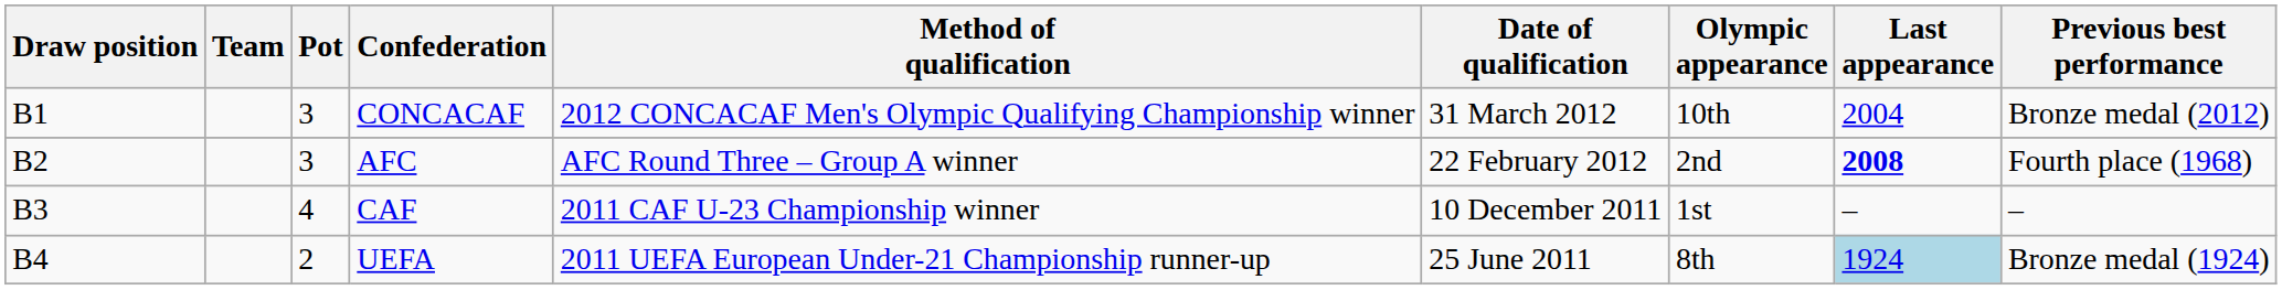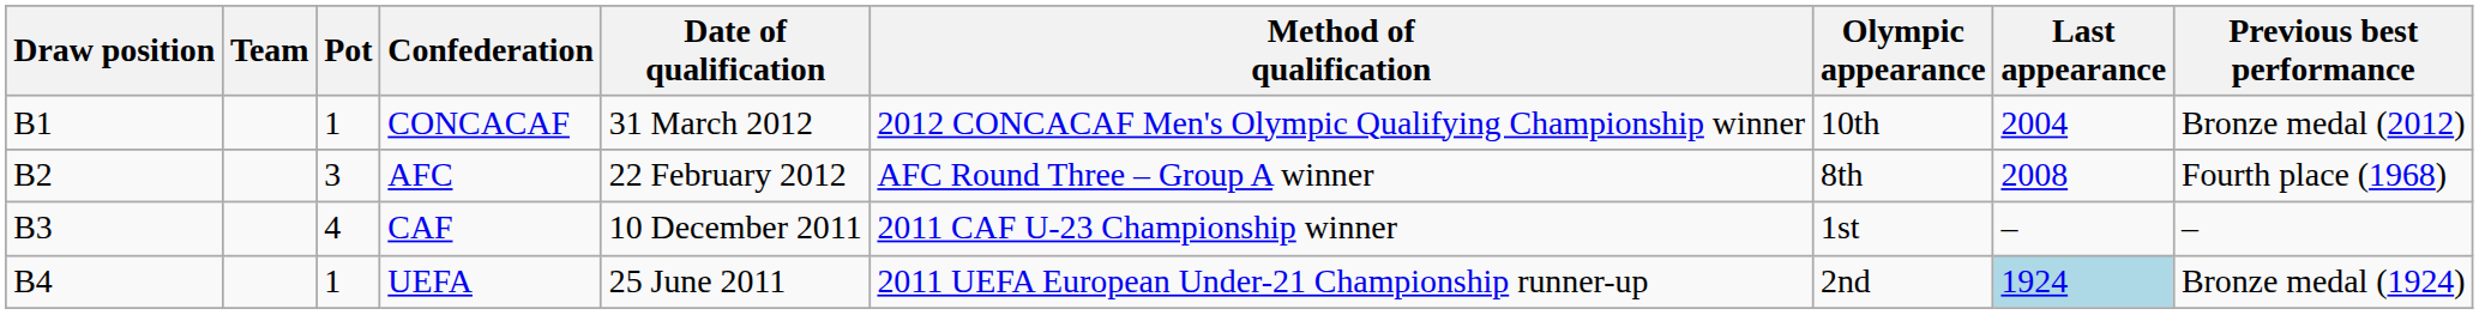columns swapped: Method of qualification <-> Date of qualification
CONCACAF | Pot: 3 -> 1
AFC | Olympic appearance: 2nd -> 8th
AFC | Last appearance: bold -> normal
UEFA | Pot: 2 -> 1
UEFA | Olympic appearance: 8th -> 2nd
